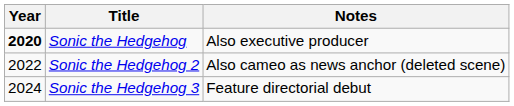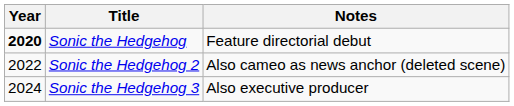Sonic the Hedgehog | Notes: Also executive producer -> Feature directorial debut
Sonic the Hedgehog 3 | Notes: Feature directorial debut -> Also executive producer
